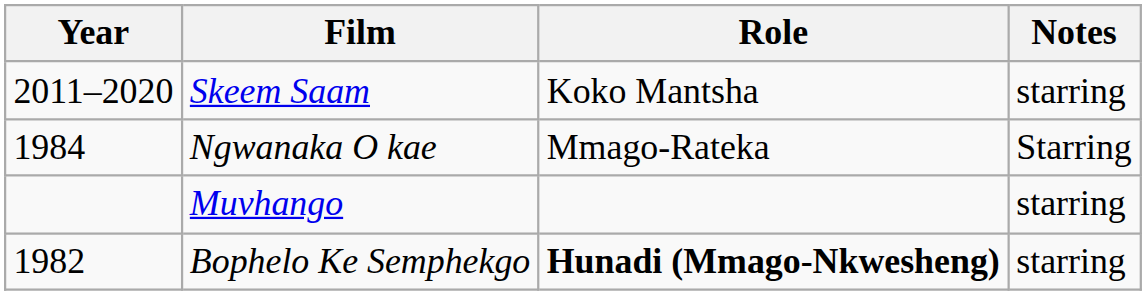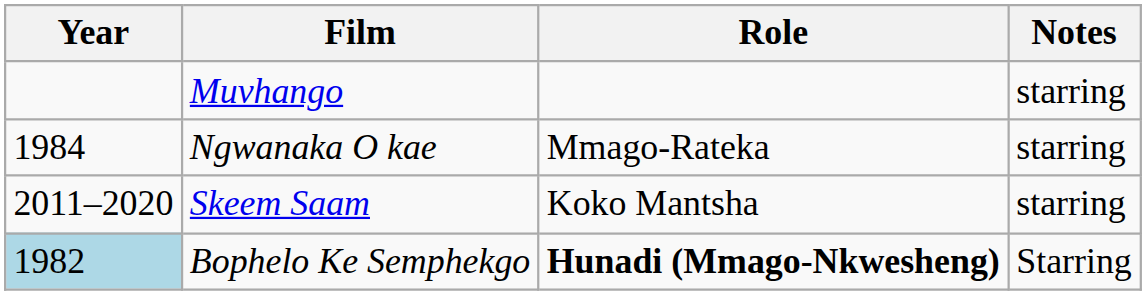rows swapped: Muvhango <-> Skeem Saam
Ngwanaka O kae | Notes: Starring -> starring
Bophelo Ke Semphekgo | Year: no background -> lightblue background
Bophelo Ke Semphekgo | Notes: starring -> Starring
